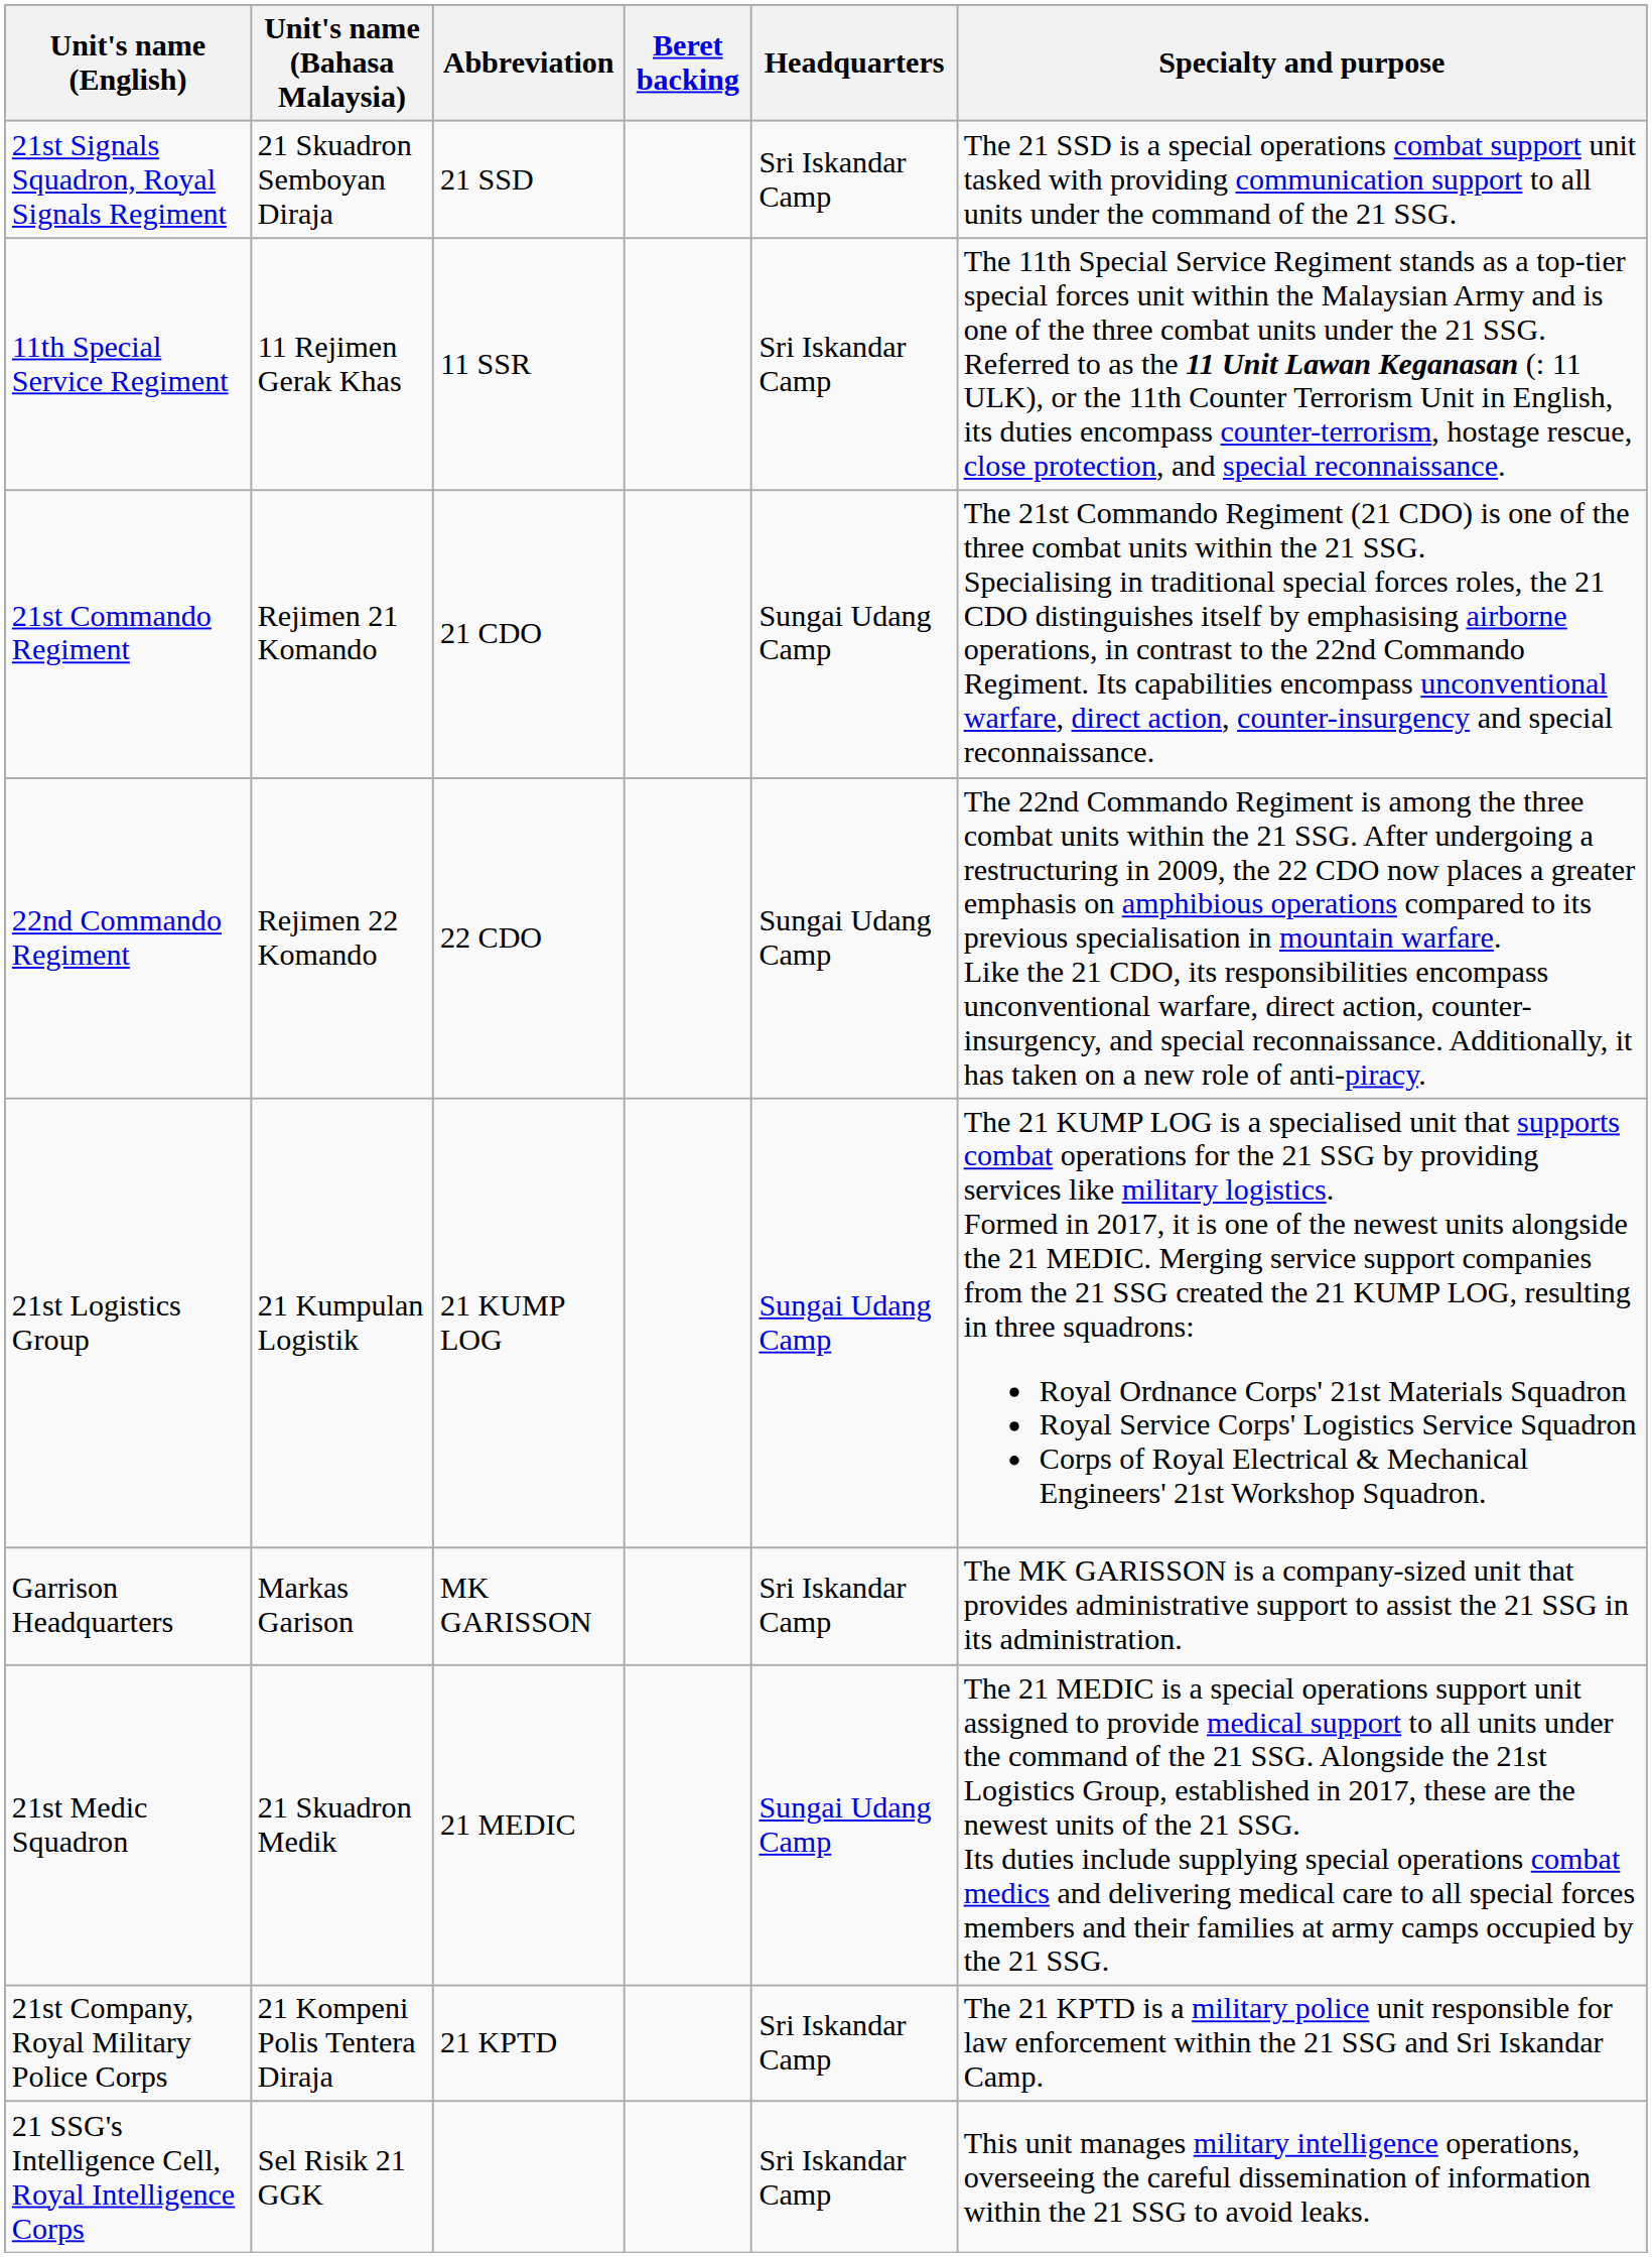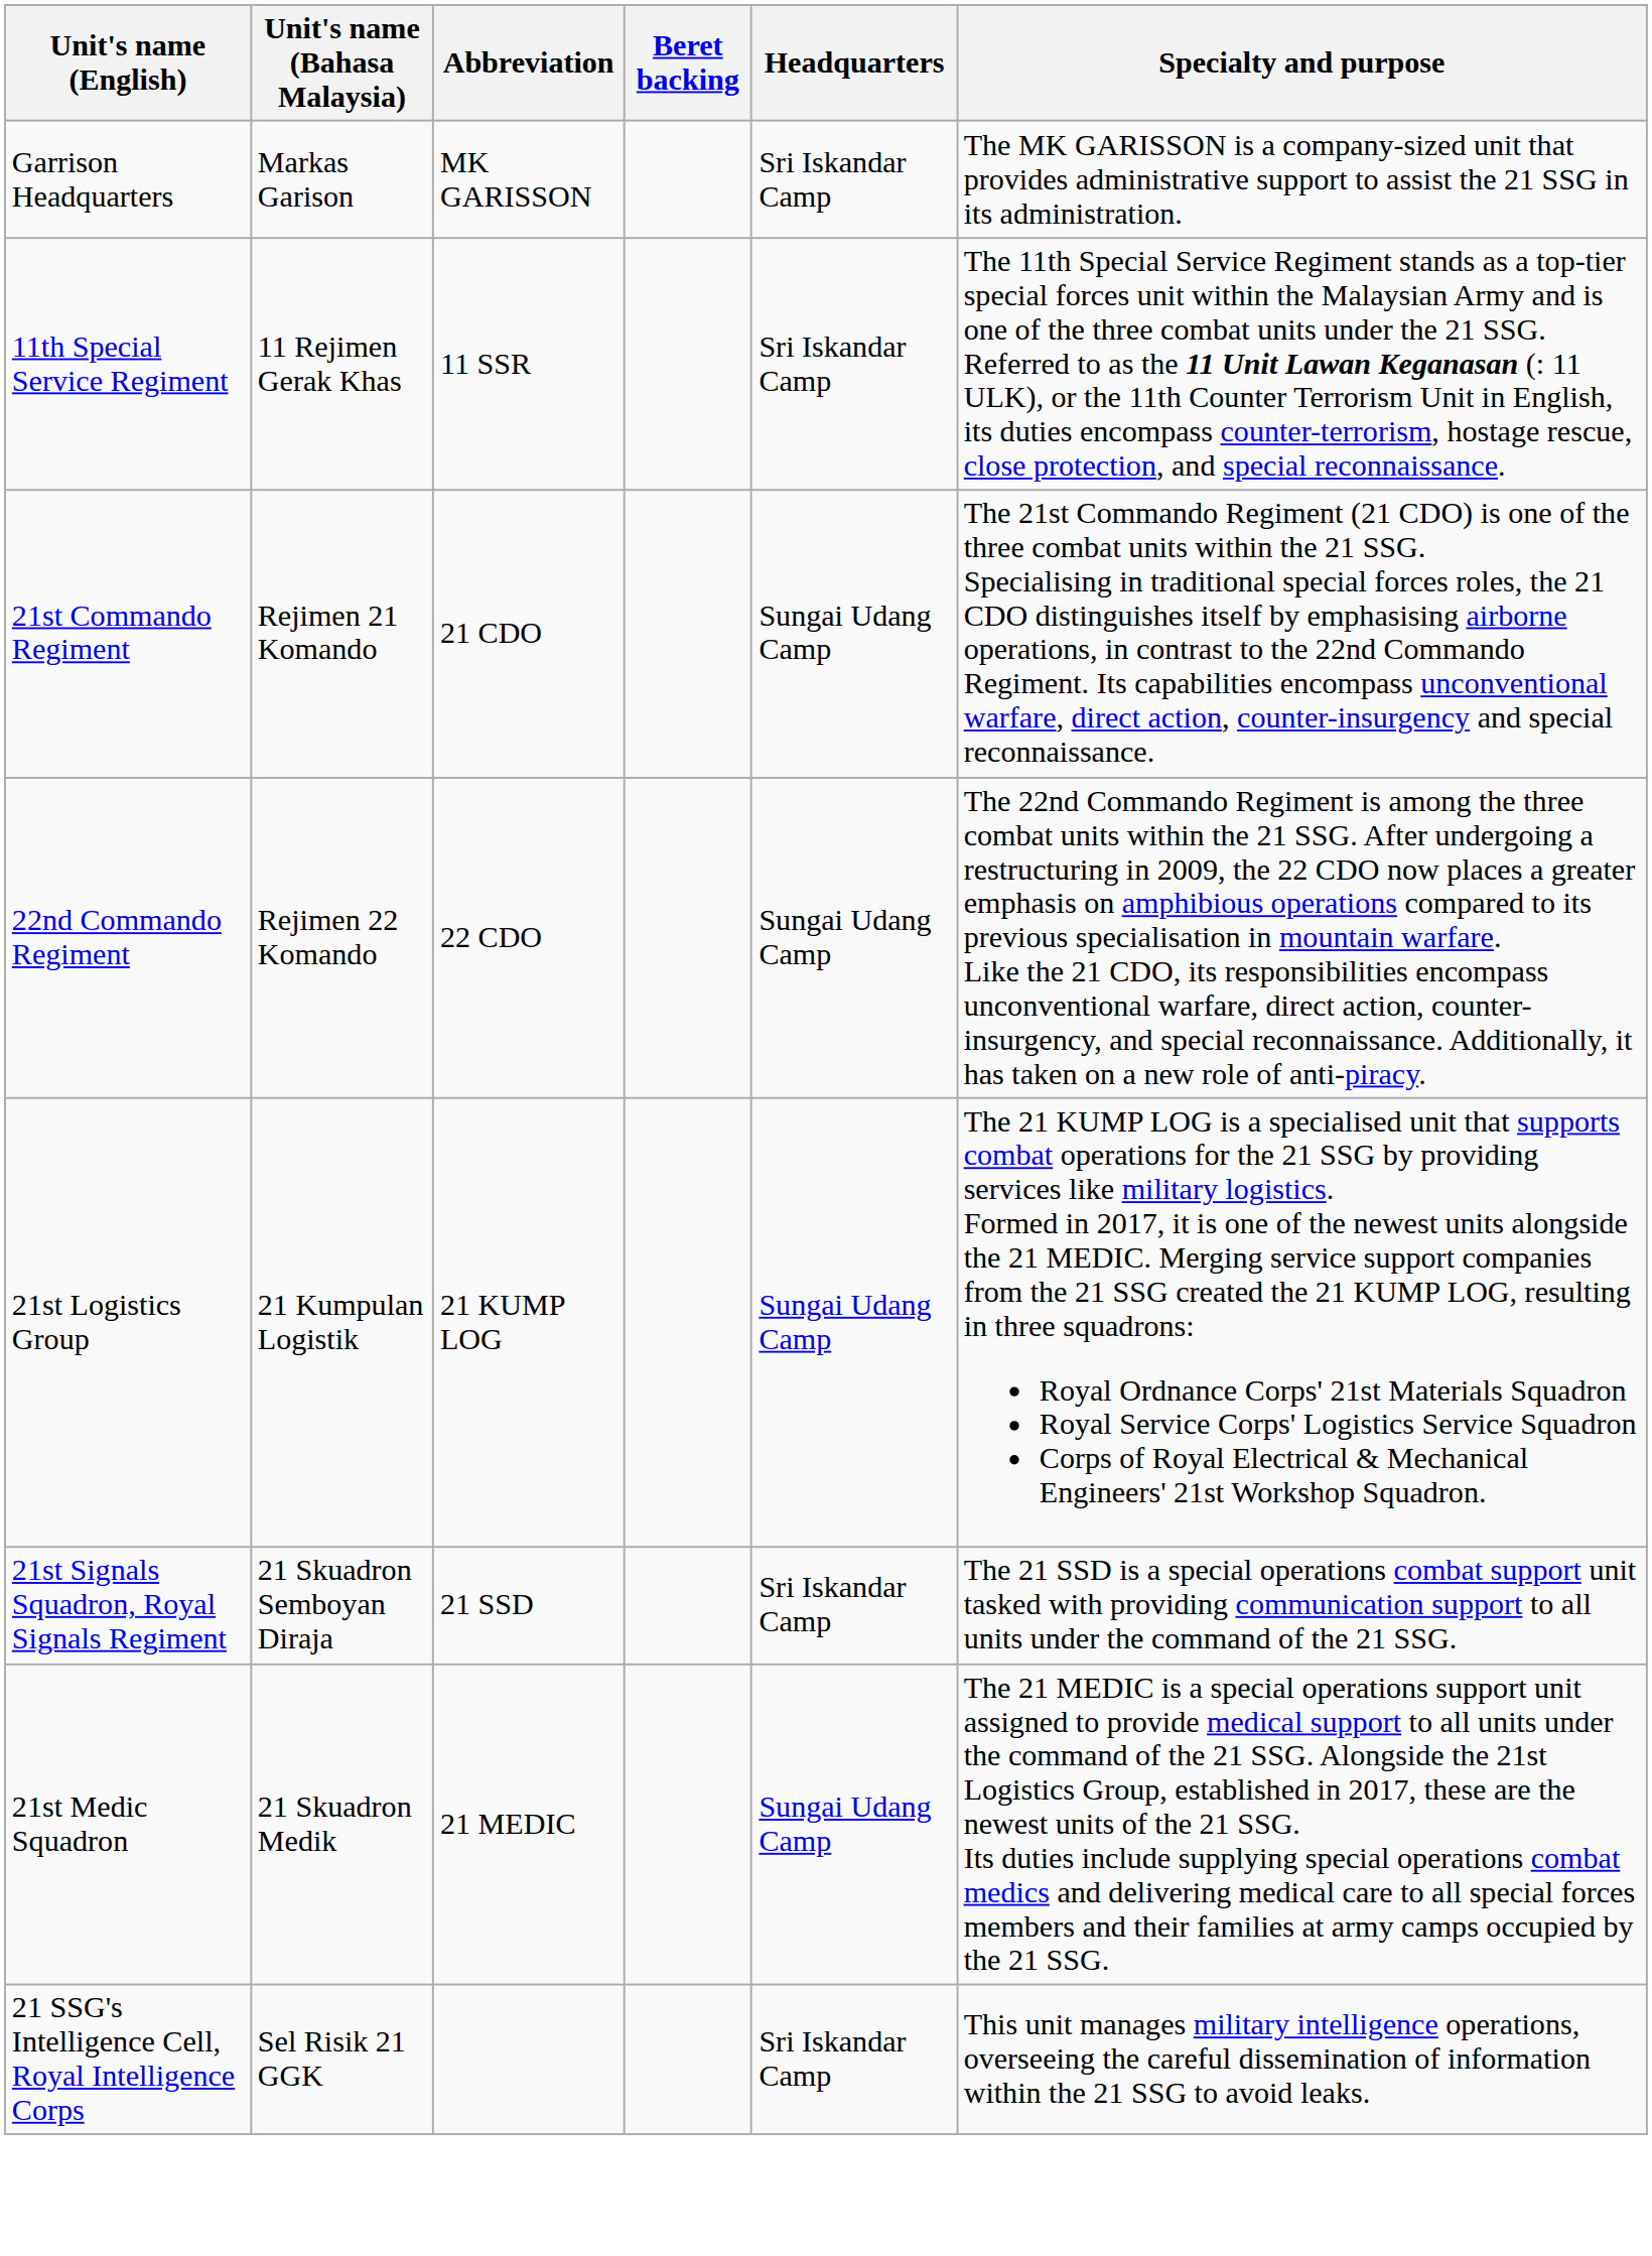rows swapped: Garrison Headquarters <-> 21st Signals Squadron, Royal Signals Regiment
- row: 21st Company, Royal Military Police Corps | 21 Kompeni Polis Tentera Diraja | 21 KPTD | Sri Iskandar Camp | The 21 KPTD is a military police unit responsible for law enforcement within the 21 SSG and Sri Iskandar Camp.
